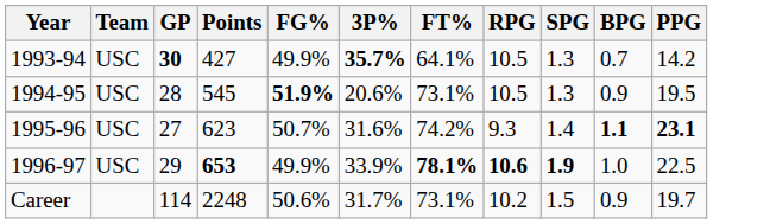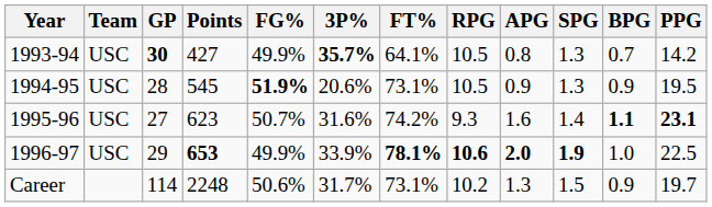+ column: APG | 0.8 | 0.9 | 1.6 | 2.0 | 1.3
